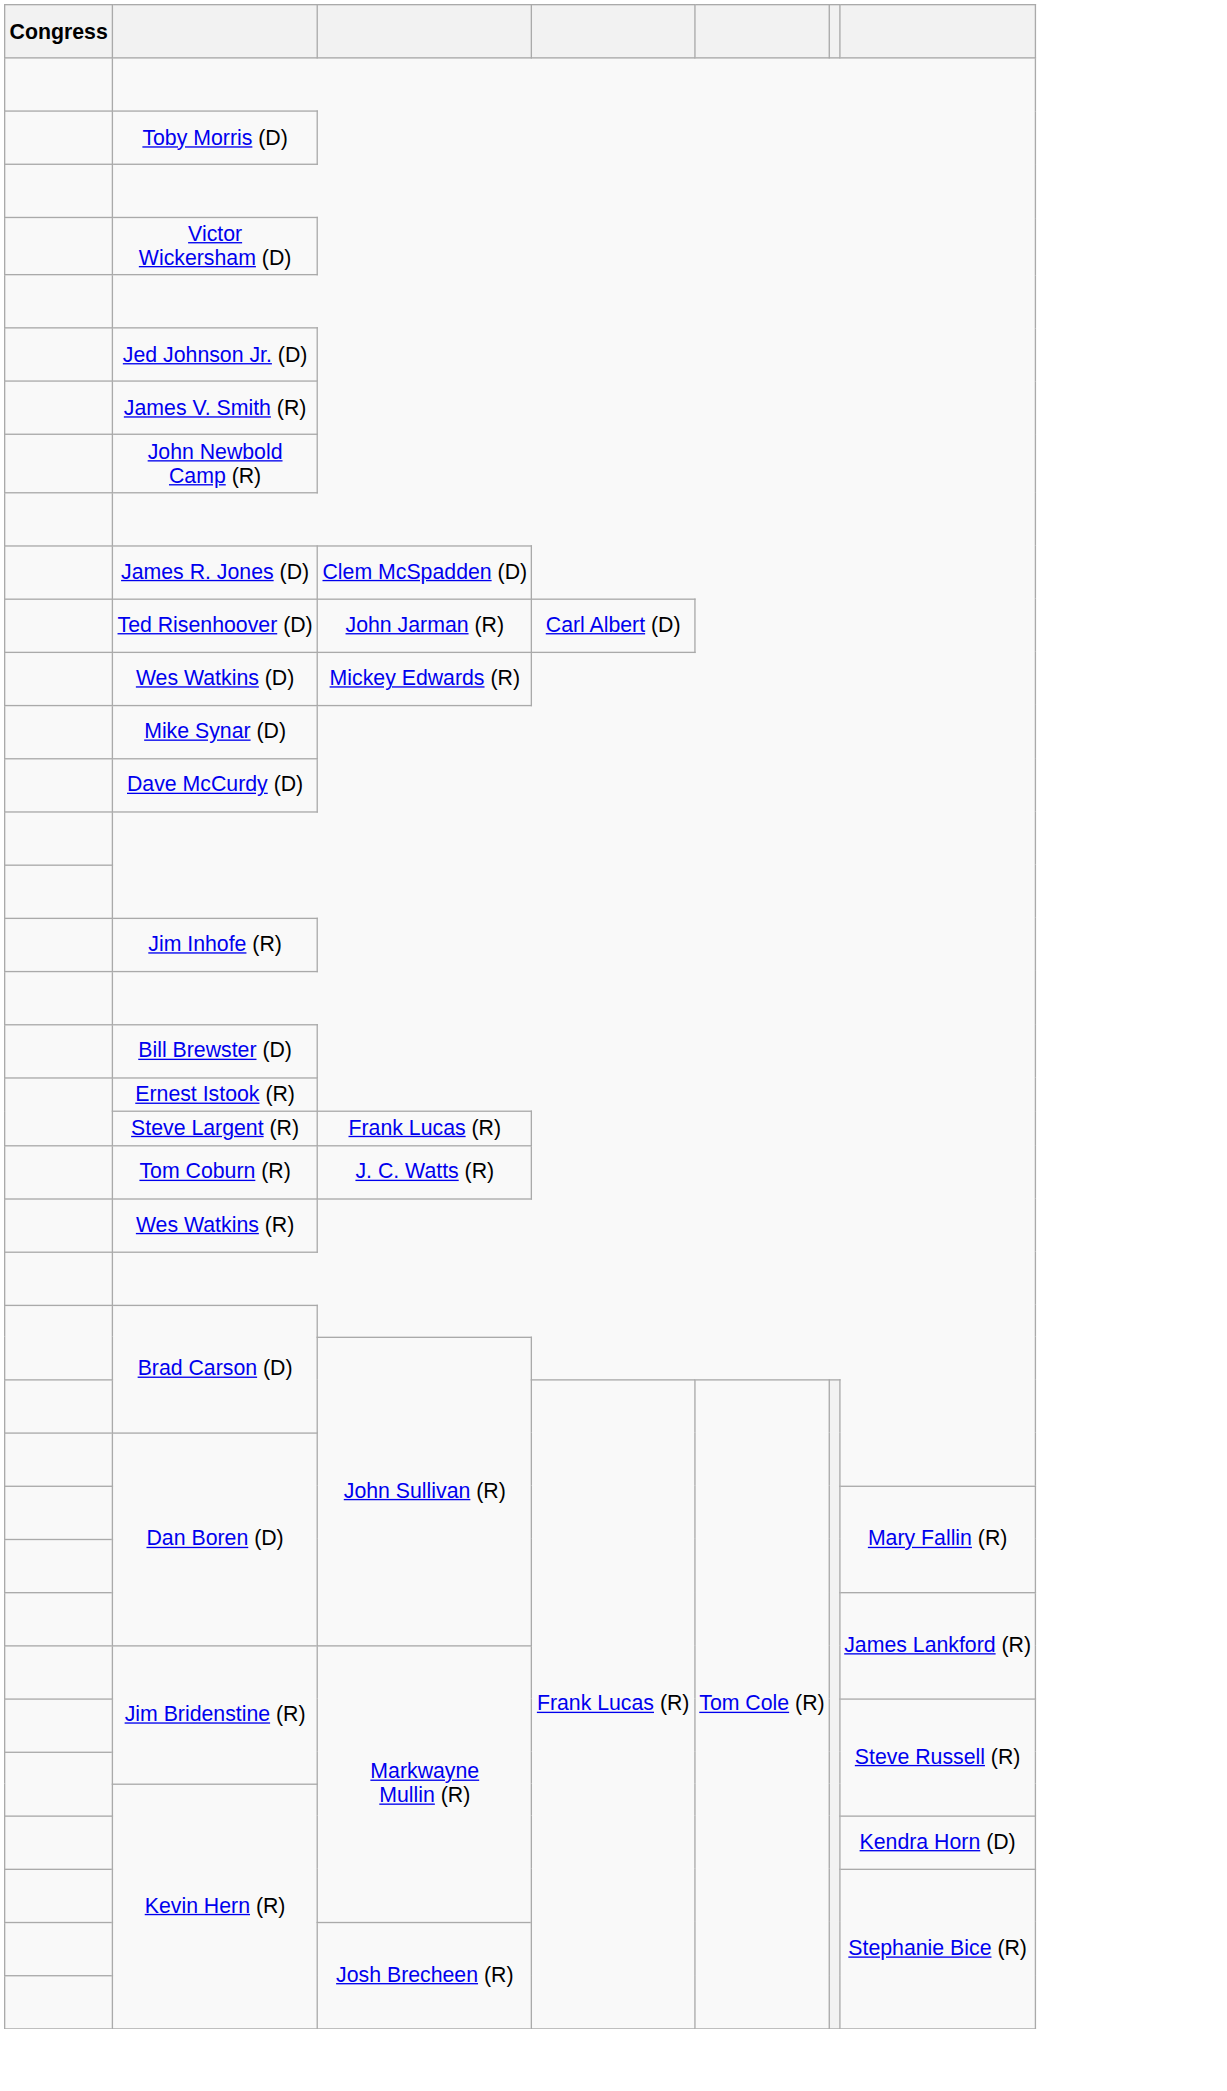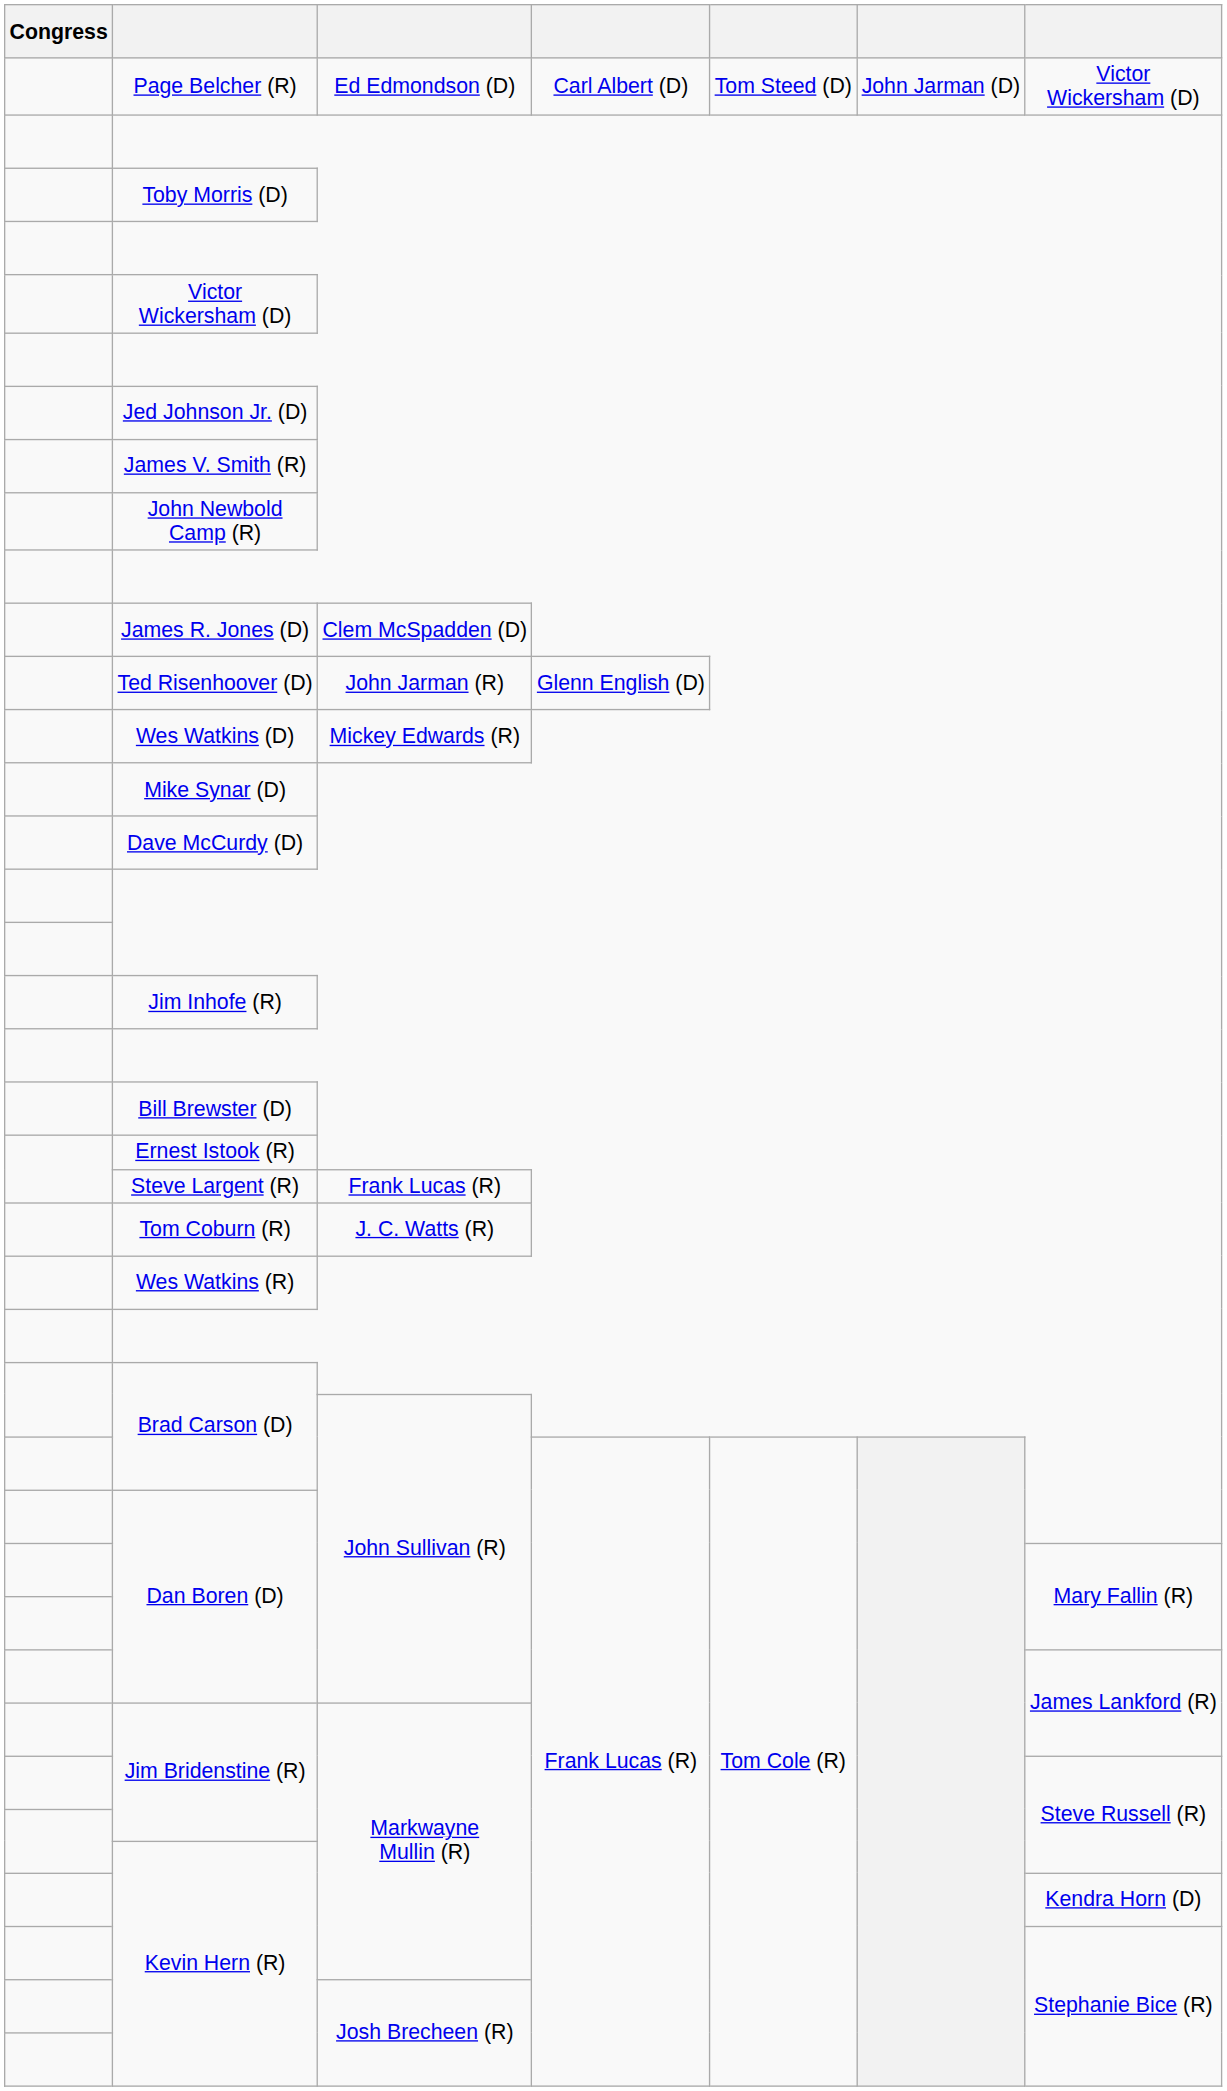+ row: Page Belcher (R) | Ed Edmondson (D) | Carl Albert (D) | Tom Steed (D) | John Jarman (D) | Victor Wickersham (D)
Ted Risenhoover (D) | column 4: Carl Albert (D) -> Glenn English (D)
